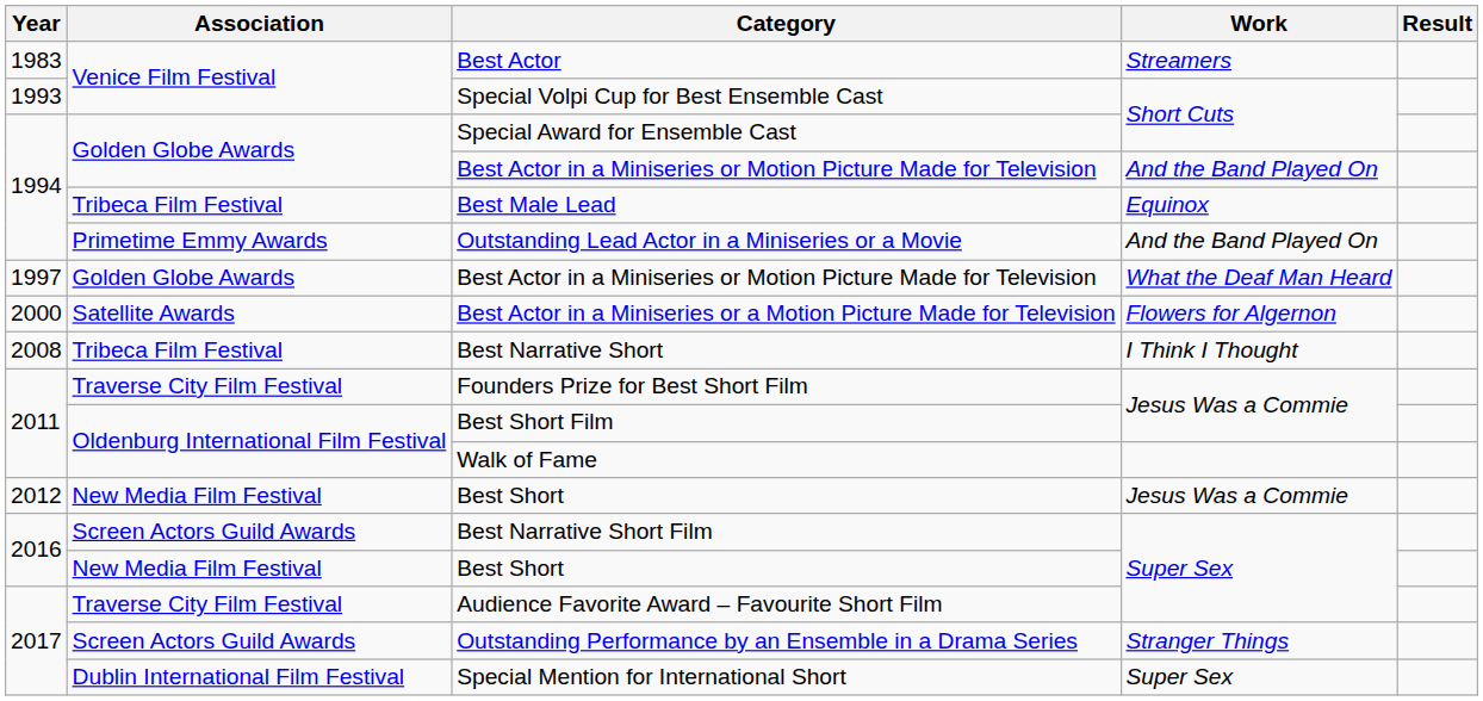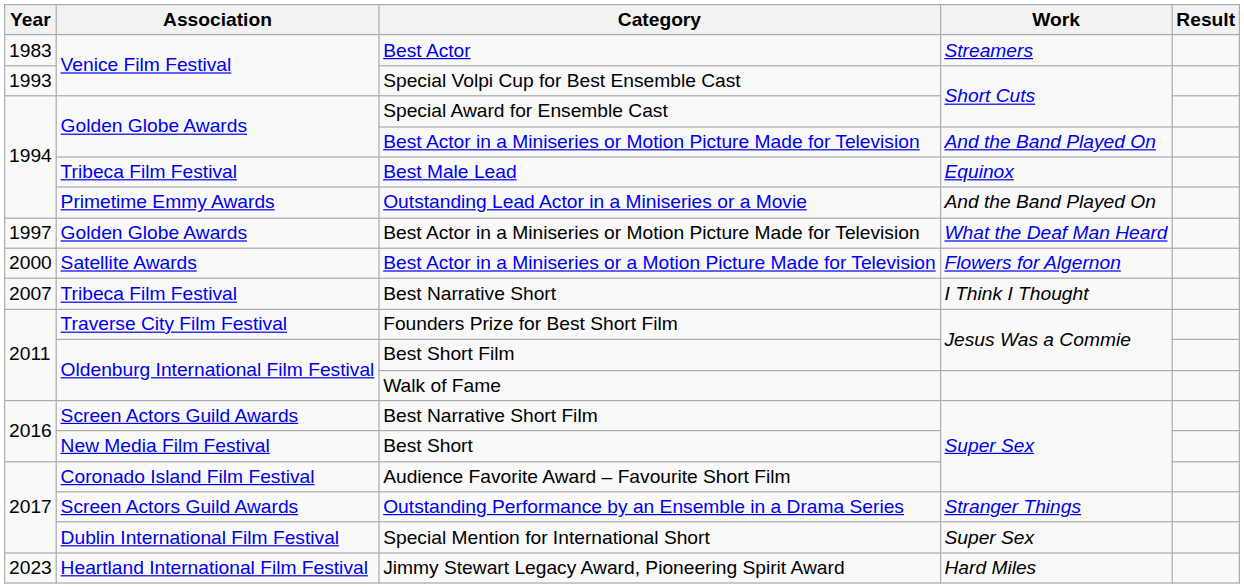Best Narrative Short | Year: 2008 -> 2007
- row: 2012 | New Media Film Festival | Best Short | Jesus Was a Commie
Audience Favorite Award – Favourite Short Film | Association: Traverse City Film Festival -> Coronado Island Film Festival
+ row: 2023 | Heartland International Film Festival | Jimmy Stewart Legacy Award, Pioneering Spirit Award | Hard Miles
